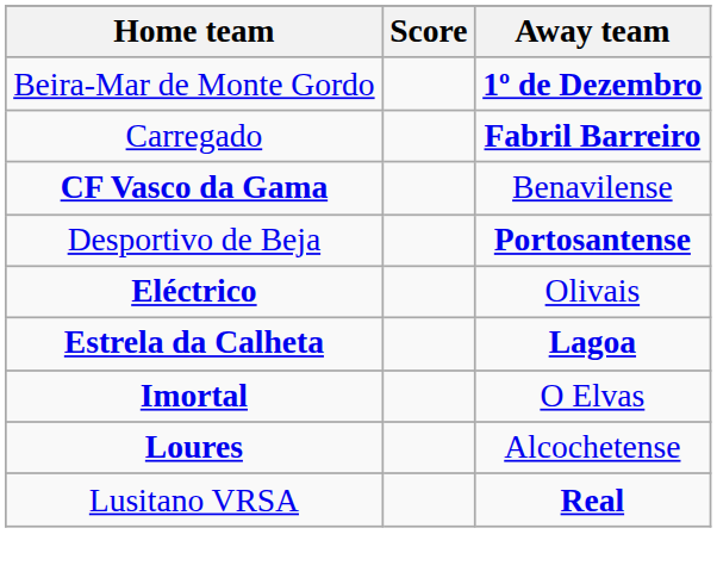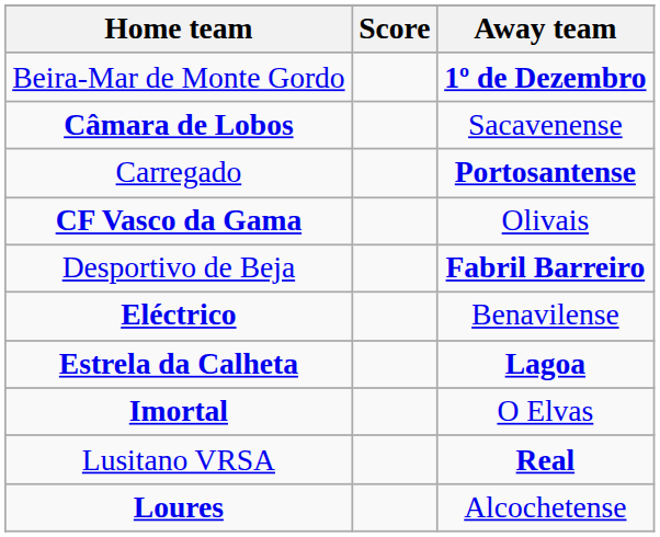+ row: Câmara de Lobos | Sacavenense
Carregado | Away team: Fabril Barreiro -> Portosantense
CF Vasco da Gama | Away team: Benavilense -> Olivais
Desportivo de Beja | Away team: Portosantense -> Fabril Barreiro
Eléctrico | Away team: Olivais -> Benavilense
rows swapped: Loures <-> Lusitano VRSA
